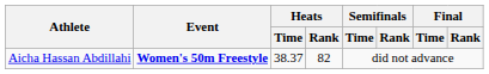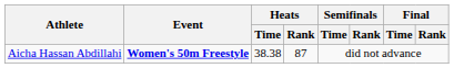Aicha Hassan Abdillahi | Heats / Time: 38.37 -> 38.38
Aicha Hassan Abdillahi | Heats / Rank: 82 -> 87
